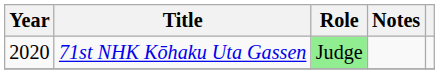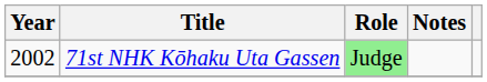71st NHK Kōhaku Uta Gassen | Year: 2020 -> 2002
